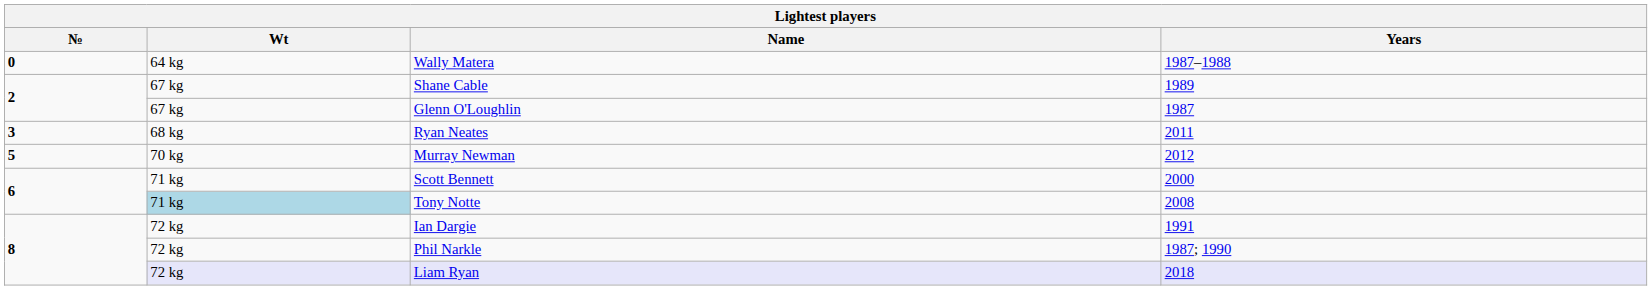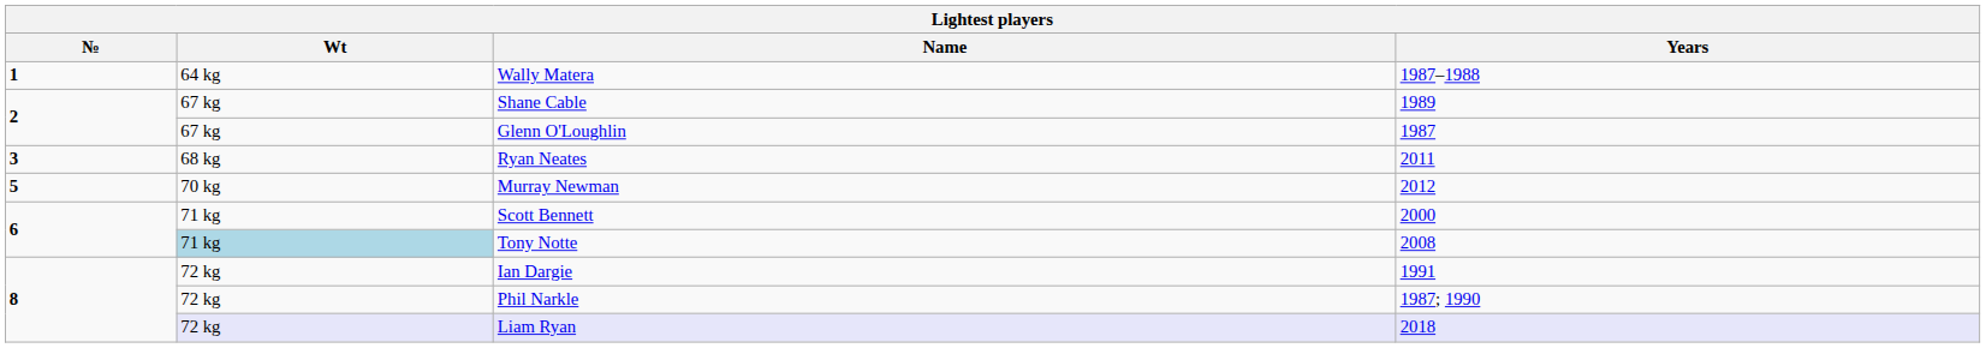Wally Matera | №: 0 -> 1
